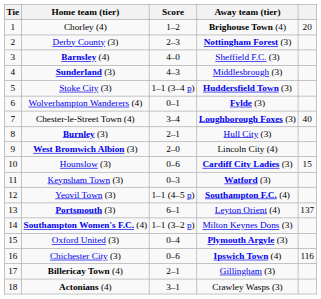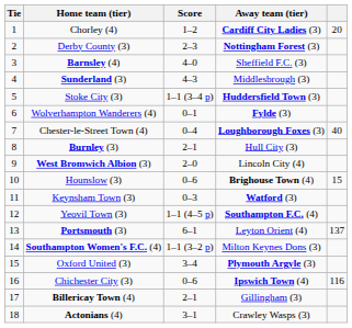Chorley (4) | Away team (tier): Brighouse Town (4) -> Cardiff City Ladies (3)
Chester-le-Street Town (4) | Score: 3–4 -> 0–4
Hounslow (3) | Away team (tier): Cardiff City Ladies (3) -> Brighouse Town (4)
Oxford United (3) | Score: 0–4 -> 3–4
